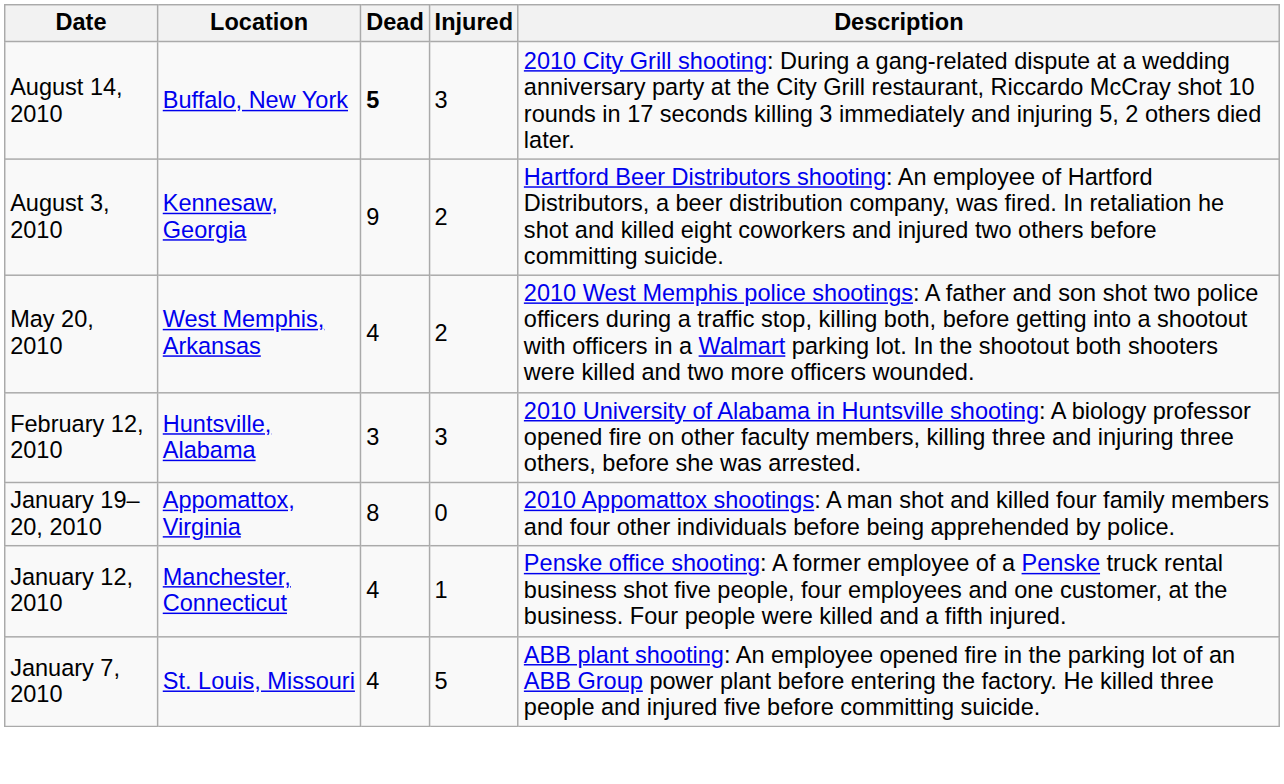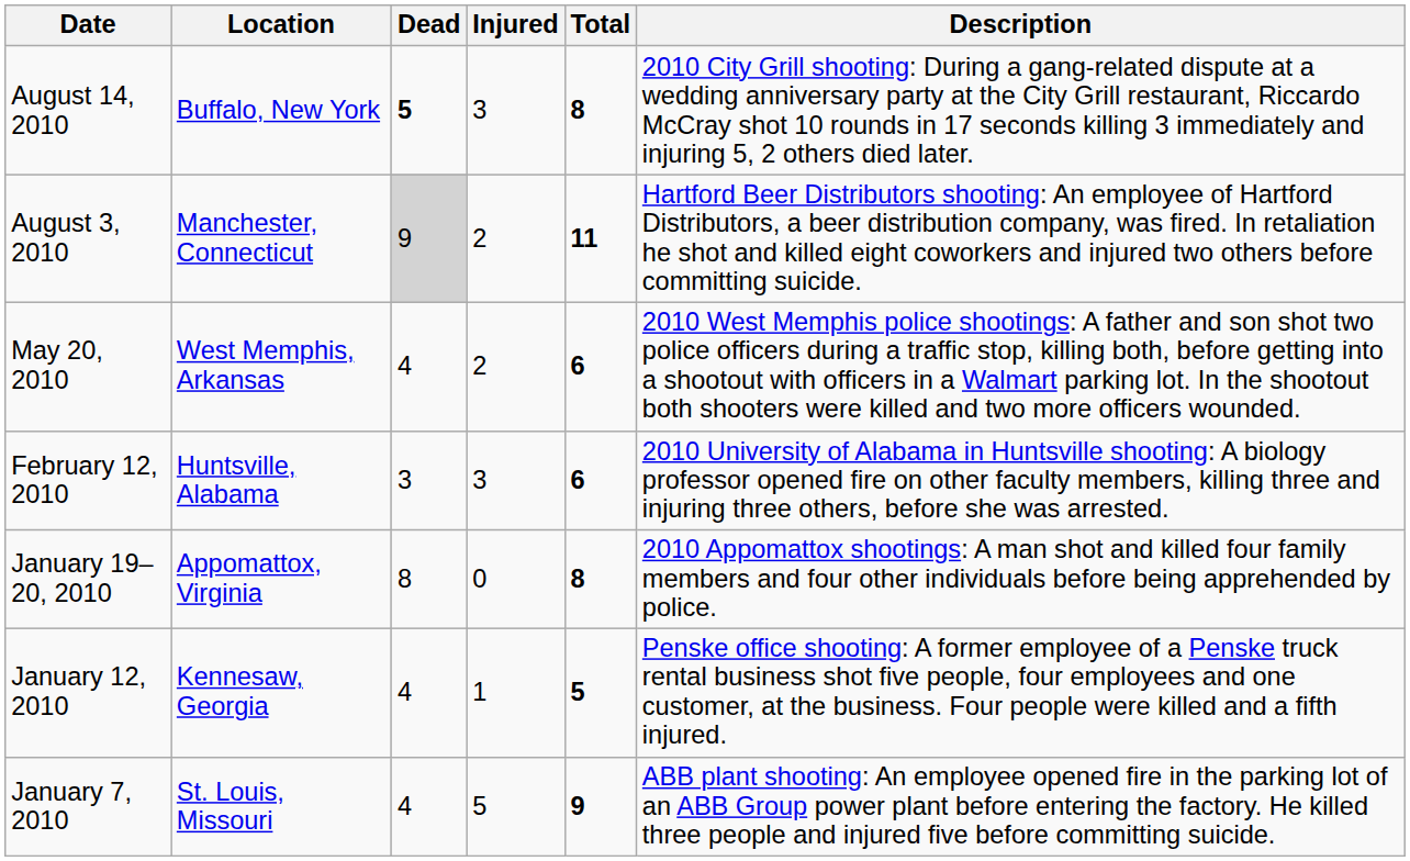+ column: Total | 8 | 11 | 6 | 6 | 8 | 5 | 9
August 3, 2010 | Location: Kennesaw, Georgia -> Manchester, Connecticut
August 3, 2010 | Dead: no background -> lightgrey background
January 12, 2010 | Location: Manchester, Connecticut -> Kennesaw, Georgia
